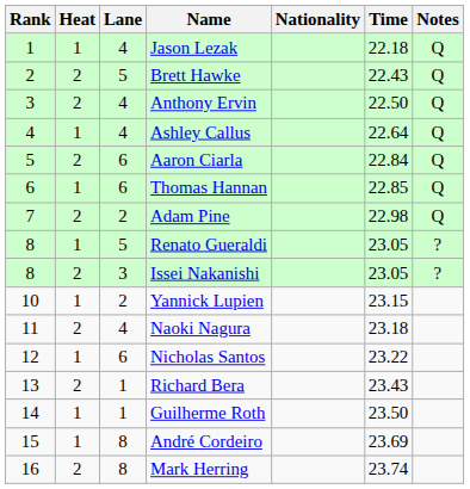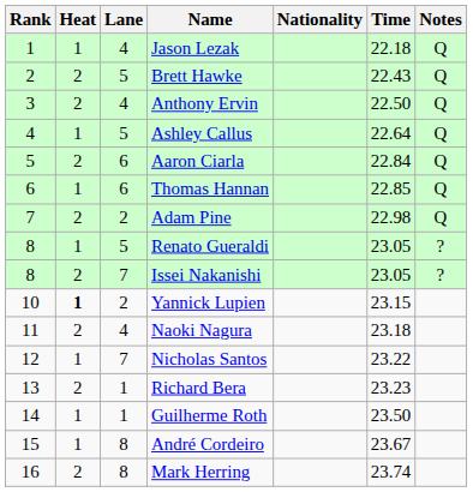Ashley Callus | Lane: 4 -> 5
Issei Nakanishi | Lane: 3 -> 7
Yannick Lupien | Heat: normal -> bold
Nicholas Santos | Lane: 6 -> 7
Richard Bera | Time: 23.43 -> 23.23
André Cordeiro | Time: 23.69 -> 23.67
